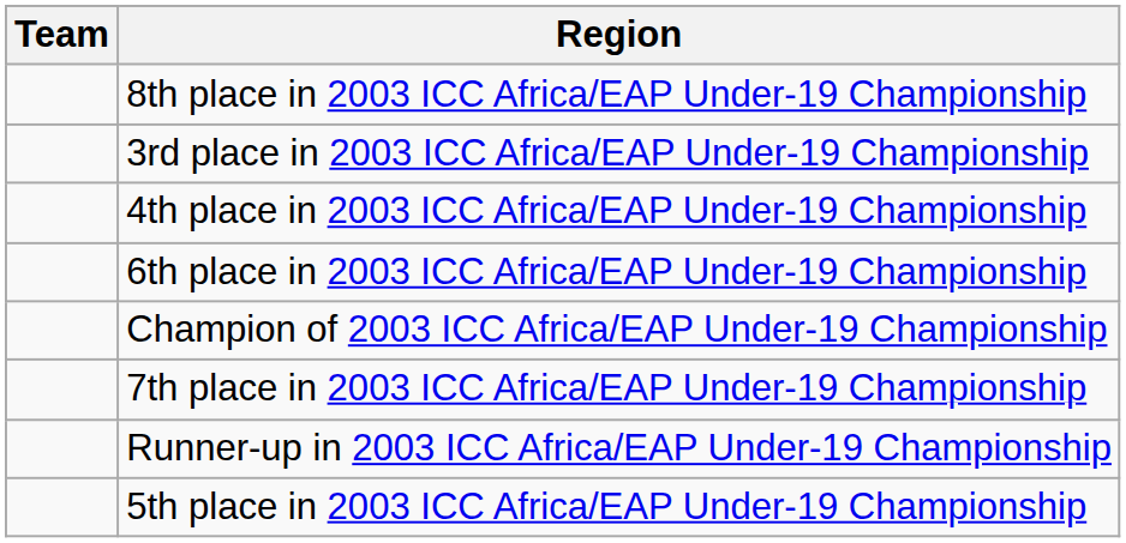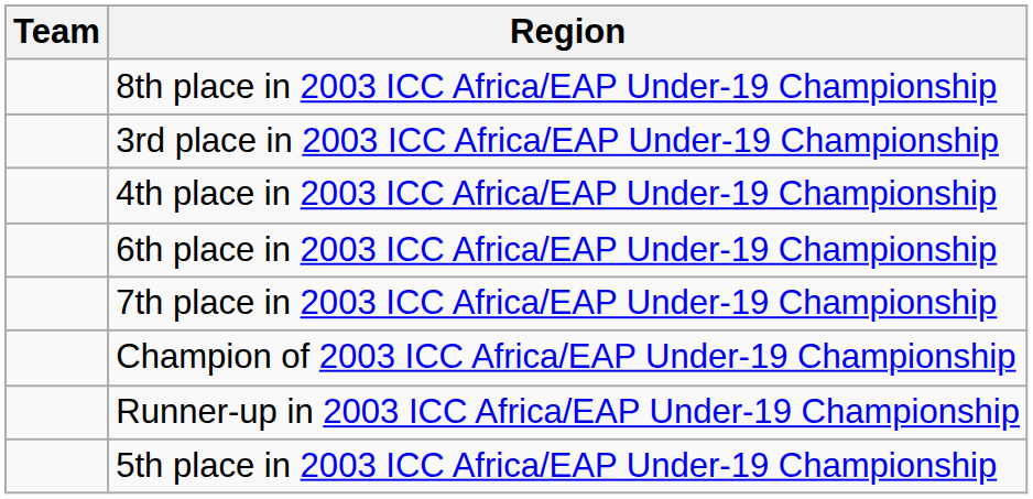rows swapped: Champion of 2003 ICC Africa/EAP Under-19 Championship <-> 7th place in 2003 ICC Africa/EAP Under-19 Championship
